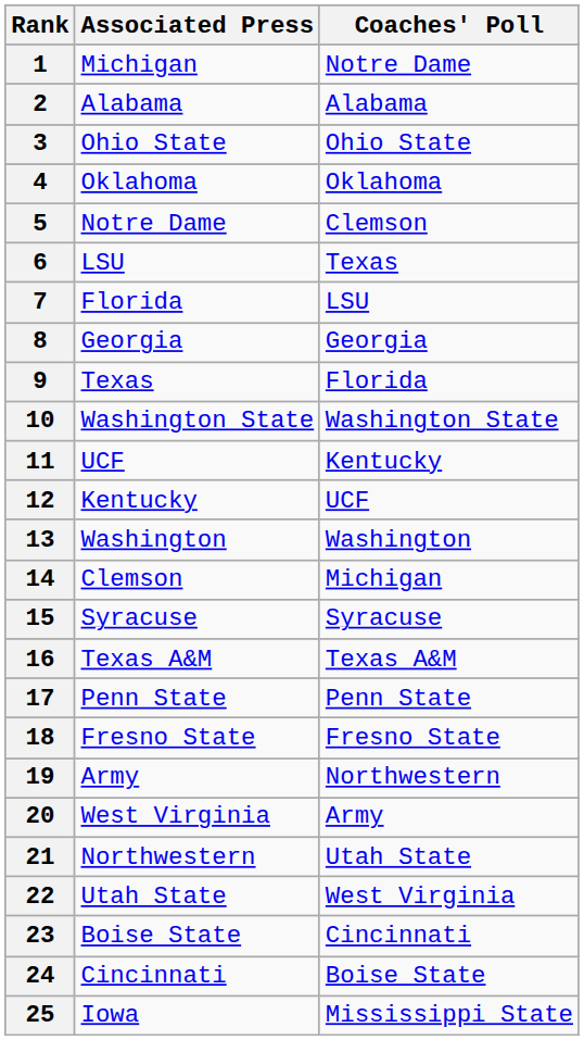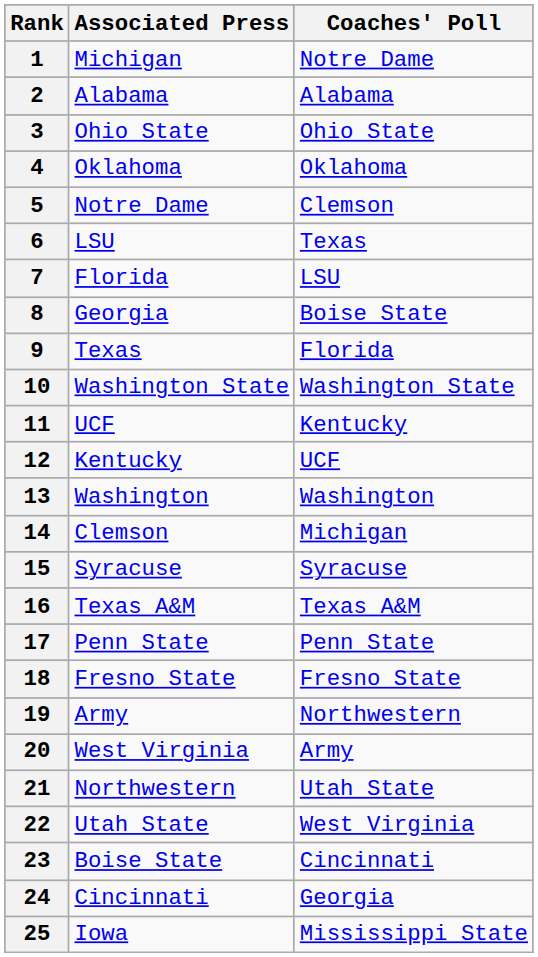8 | Coaches' Poll: Georgia -> Boise State
24 | Coaches' Poll: Boise State -> Georgia
